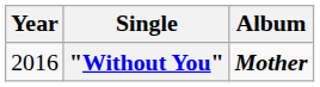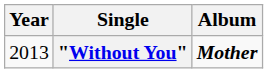"Without You" | Year: 2016 -> 2013
